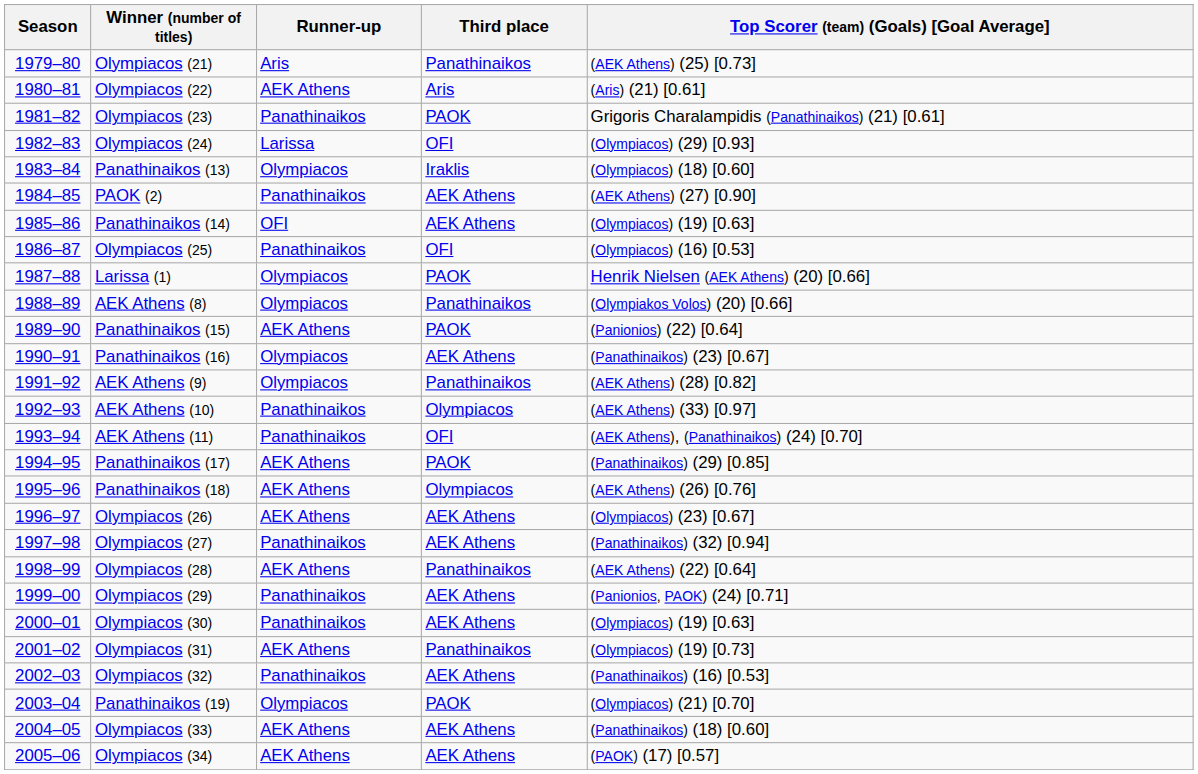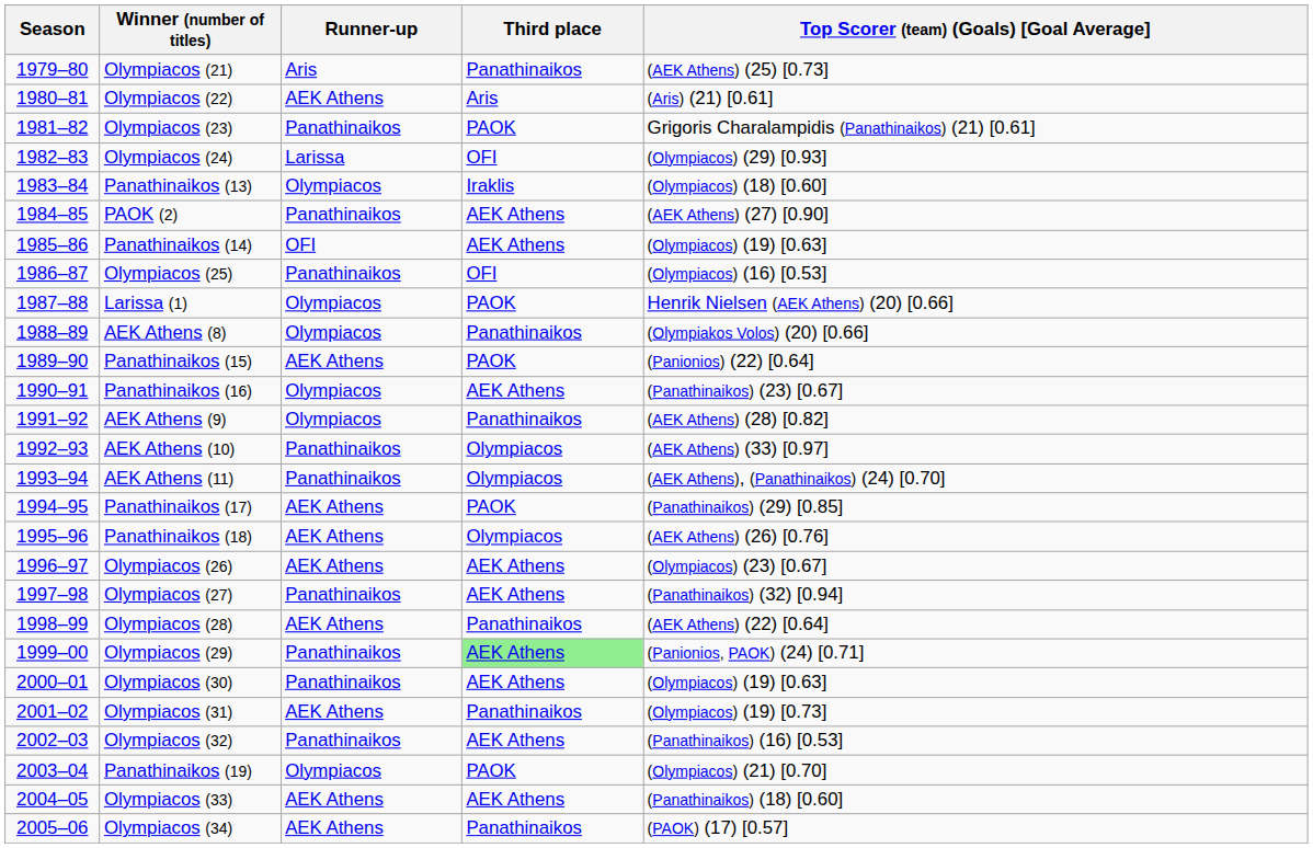AEK Athens (11) | Third place: OFI -> Olympiacos
Olympiacos (29) | Third place: no background -> lightgreen background
Olympiacos (34) | Third place: AEK Athens -> Panathinaikos
